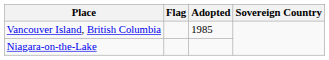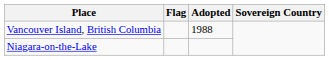Vancouver Island, British Columbia | Adopted: 1985 -> 1988
